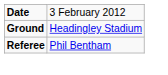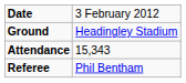+ row: Attendance | 15,343
